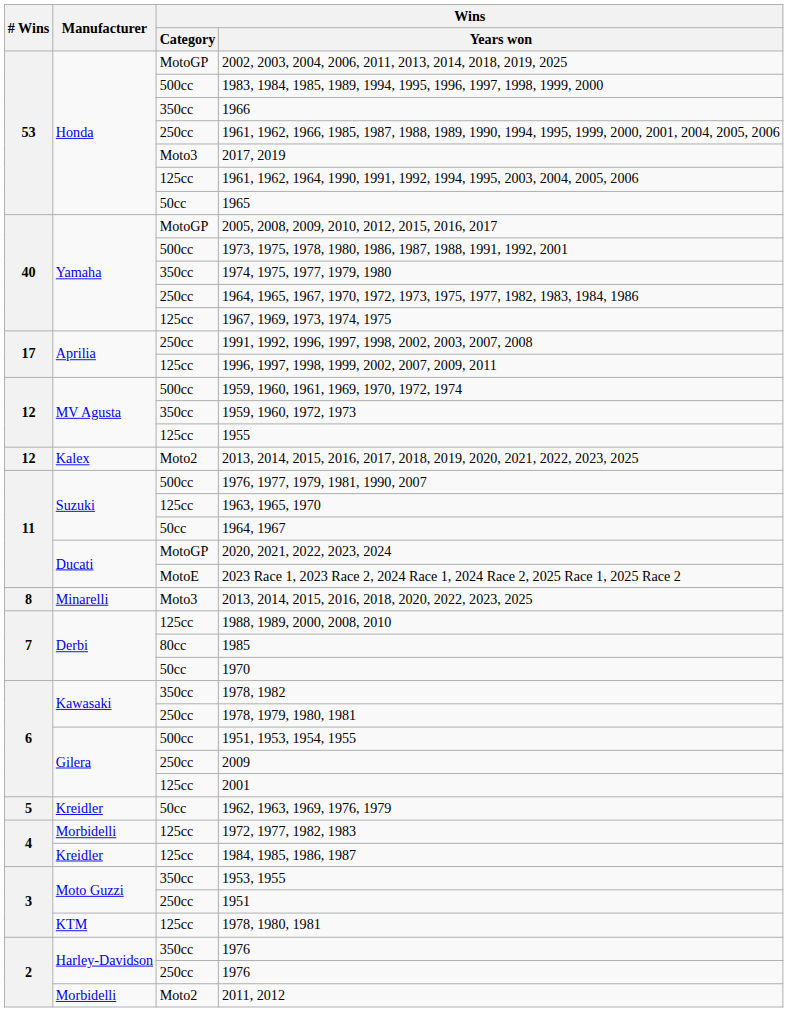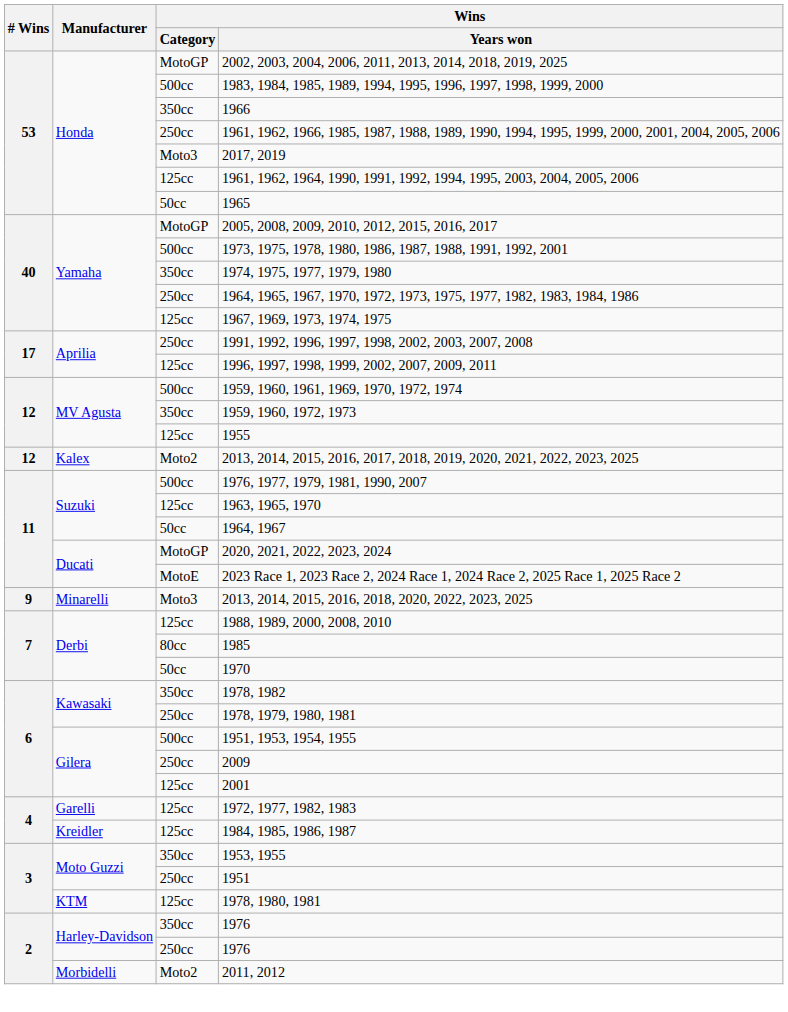2013, 2014, 2015, 2016, 2018, 2020, 2022, 2023, 2025 | # Wins: 8 -> 9
- row: 5 | Kreidler | 50cc | 1962, 1963, 1969, 1976, 1979
1972, 1977, 1982, 1983 | Manufacturer: Morbidelli -> Garelli
